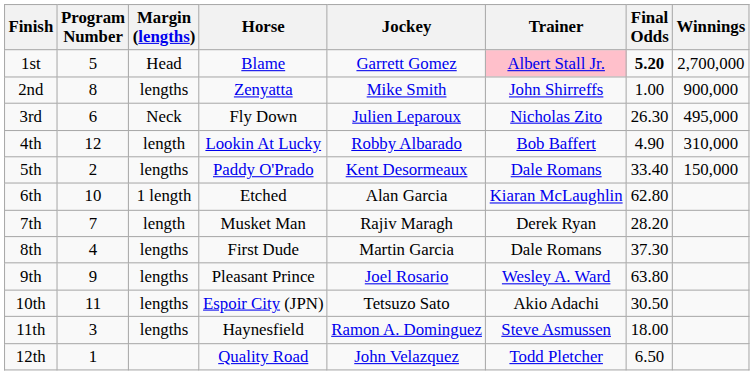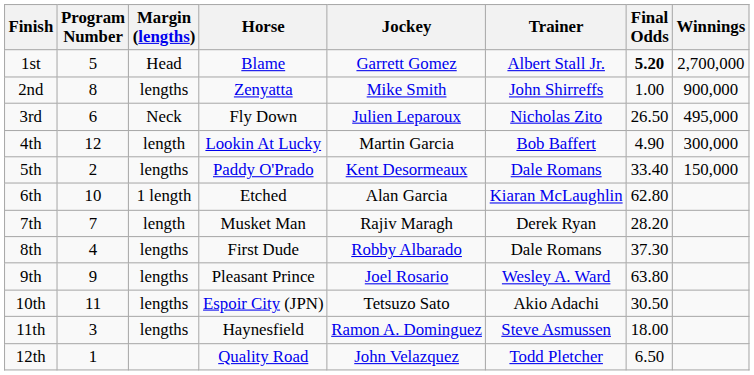1st | Trainer: pink background -> no background
3rd | Final Odds: 26.30 -> 26.50
4th | Jockey: Robby Albarado -> Martin Garcia
4th | Winnings: 310,000 -> 300,000
8th | Jockey: Martin Garcia -> Robby Albarado
